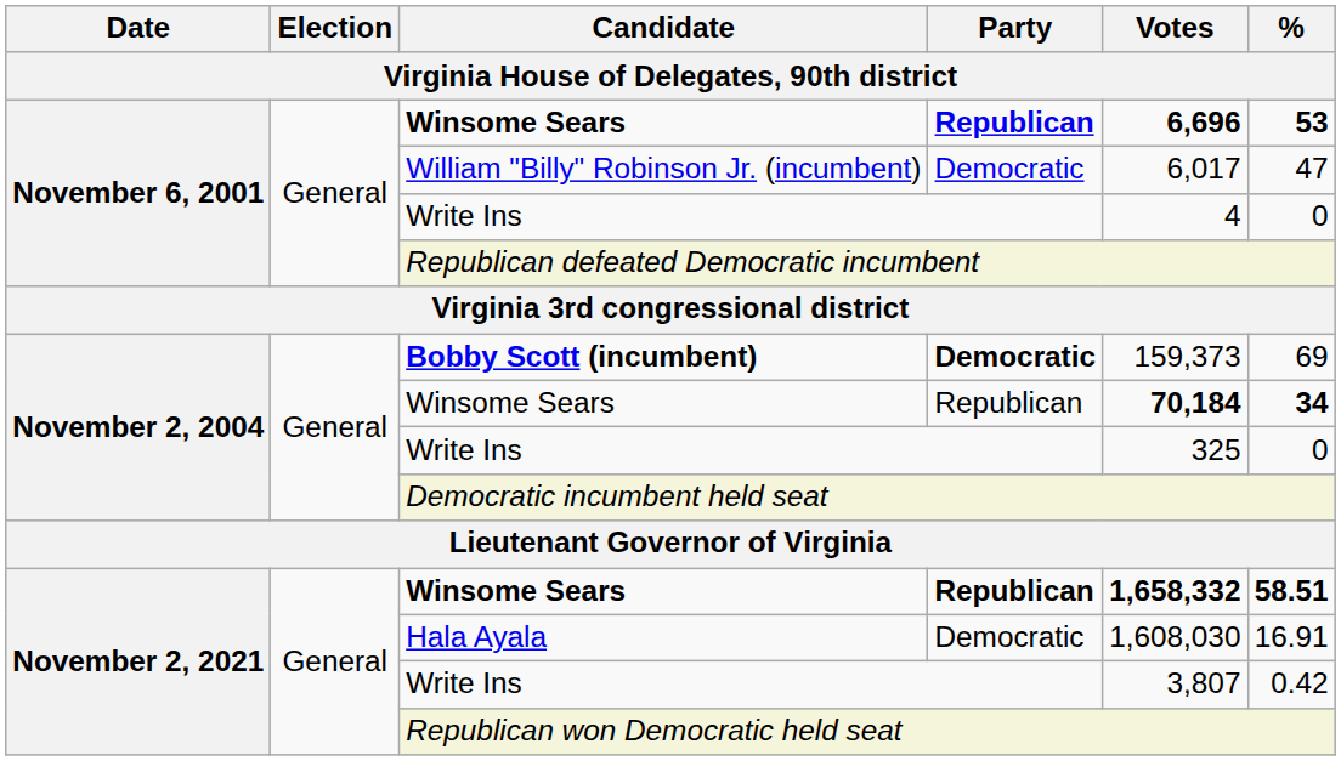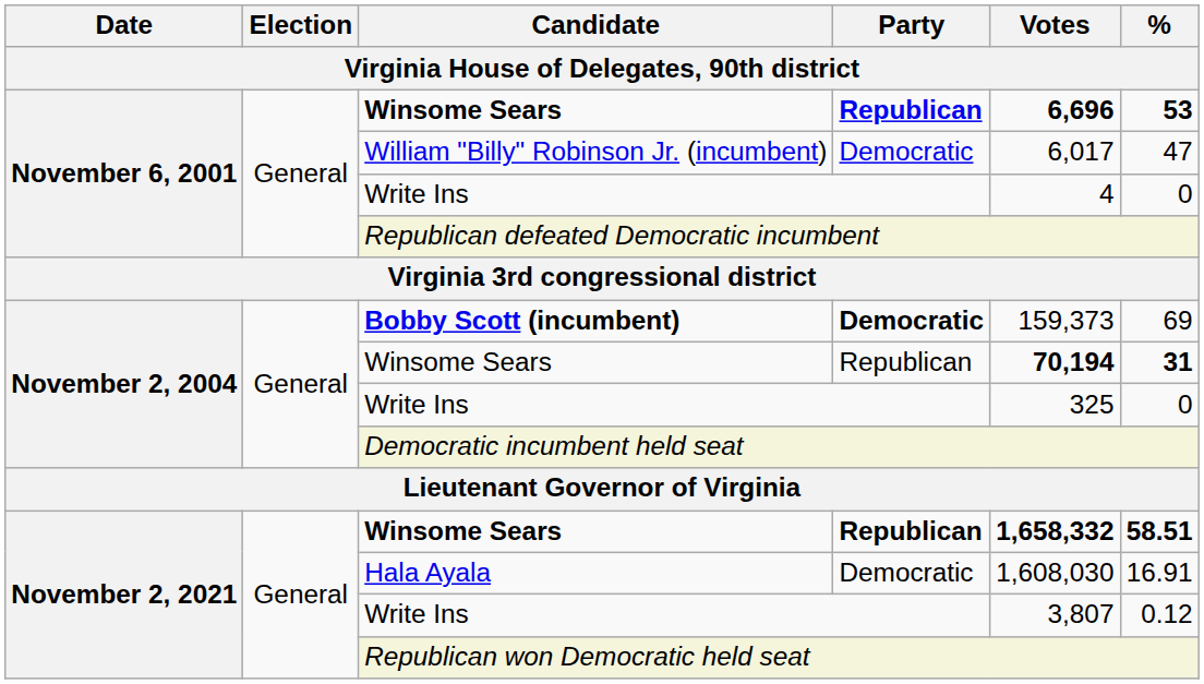November 2, 2004 / Winsome Sears | Votes: 70,184 -> 70,194
November 2, 2004 / Winsome Sears | %: 34 -> 31
November 2, 2021 / Write Ins | %: 0.42 -> 0.12
